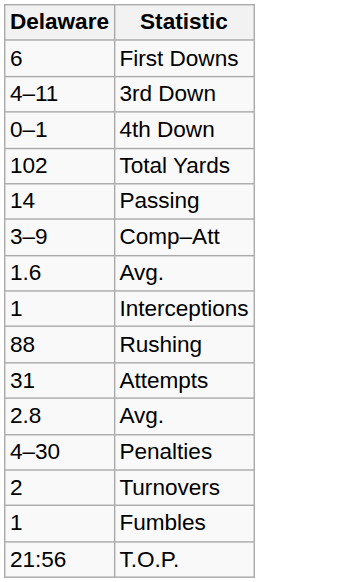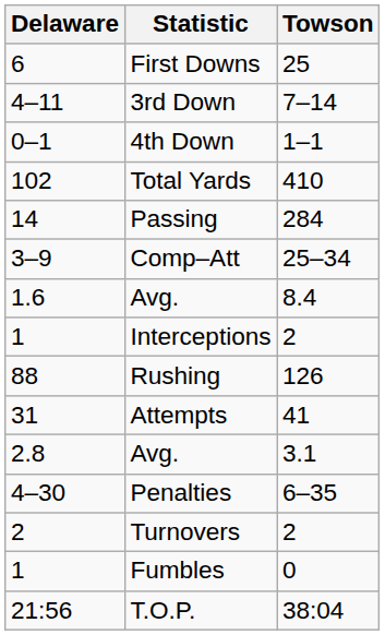+ column: Towson | 25 | 7–14 | 1–1 | 410 | 284 | 25–34 | 8.4 | 2 | 126 | 41 | 3.1 | 6–35 | 2 | 0 | 38:04
